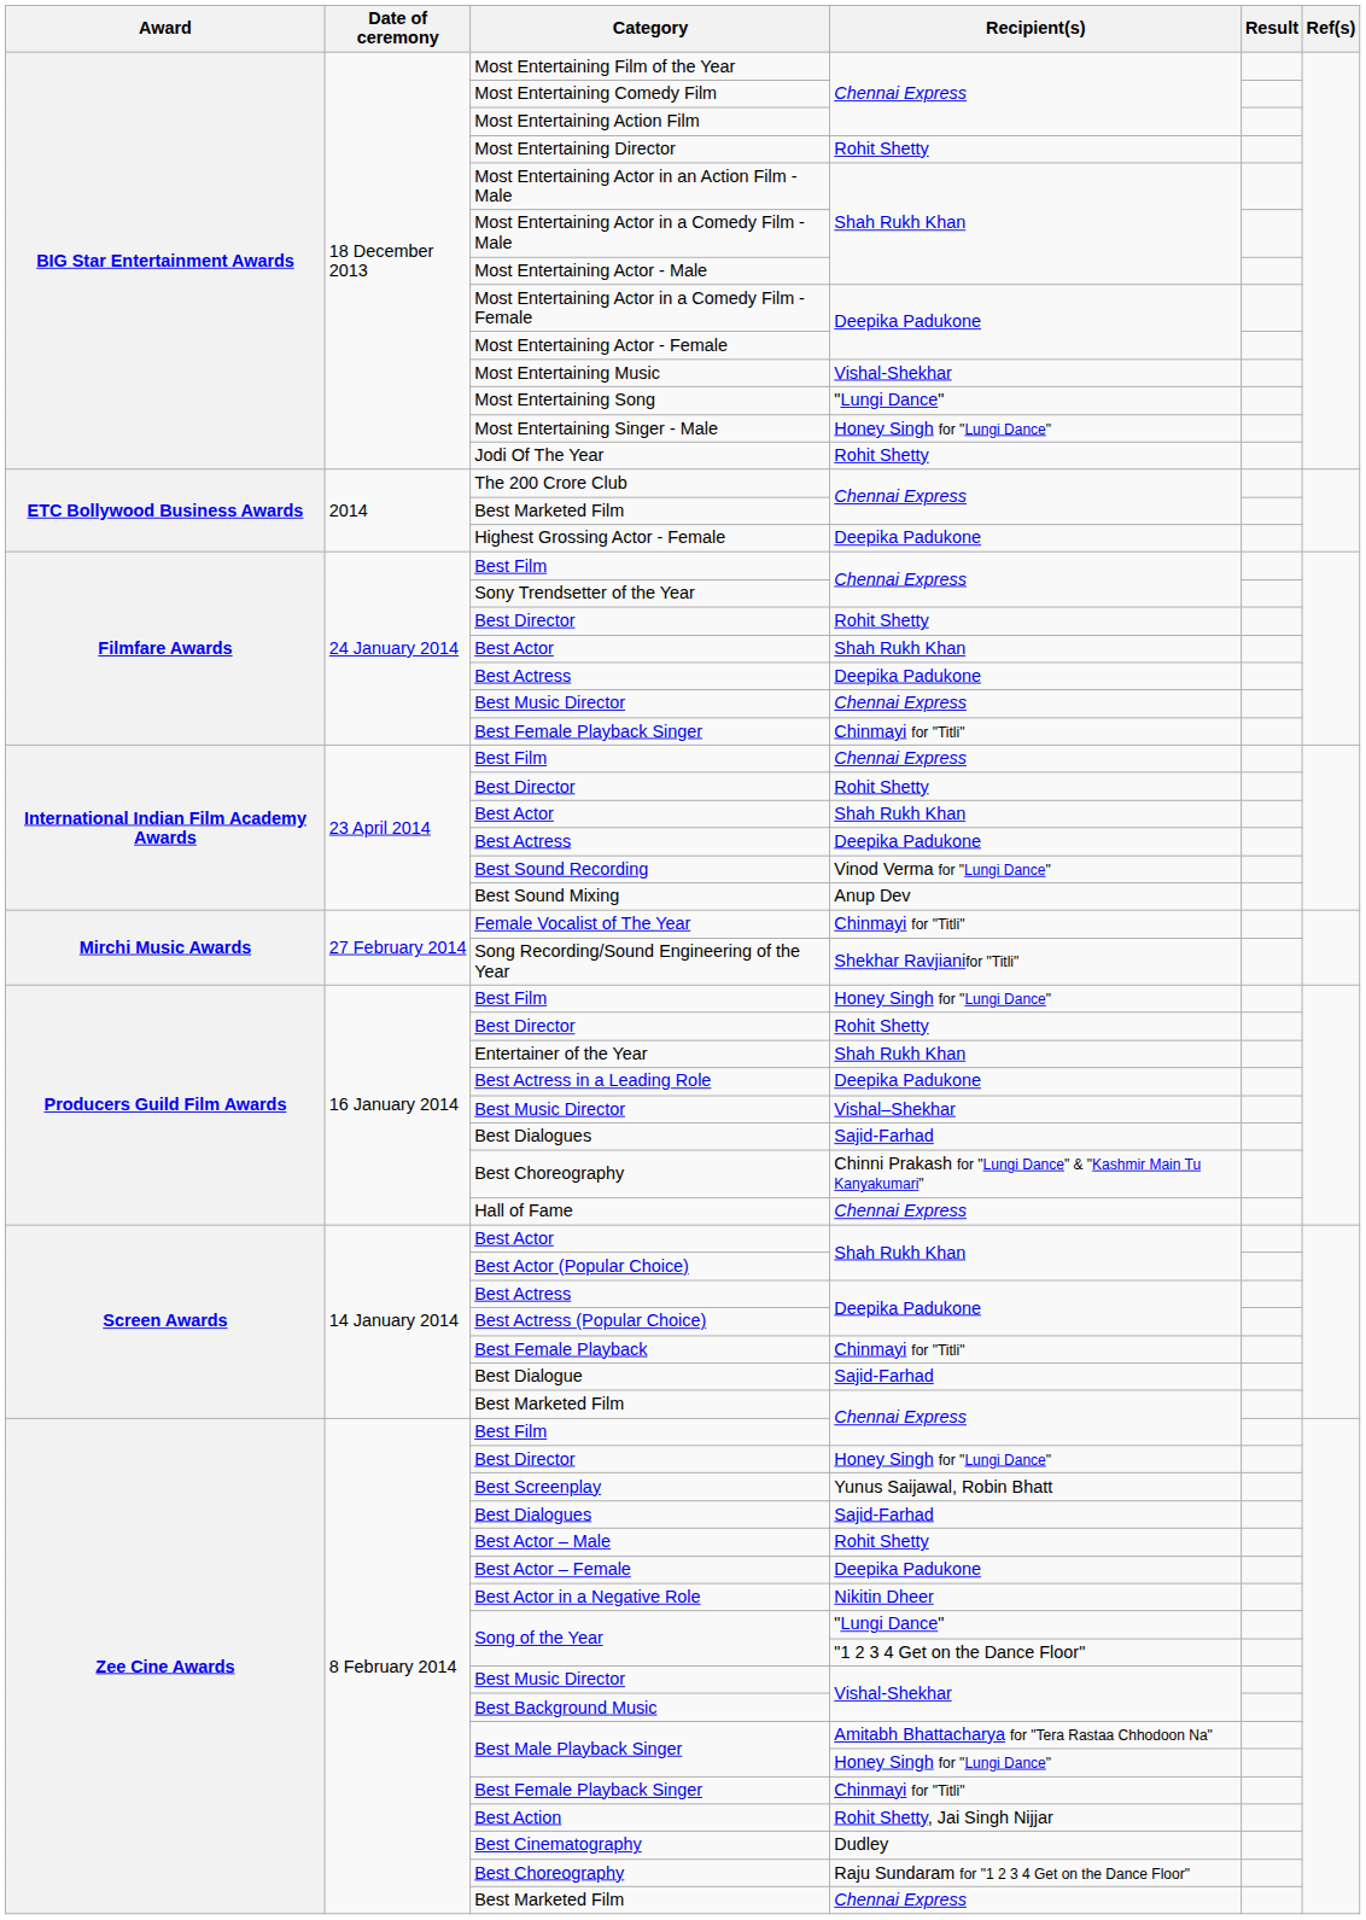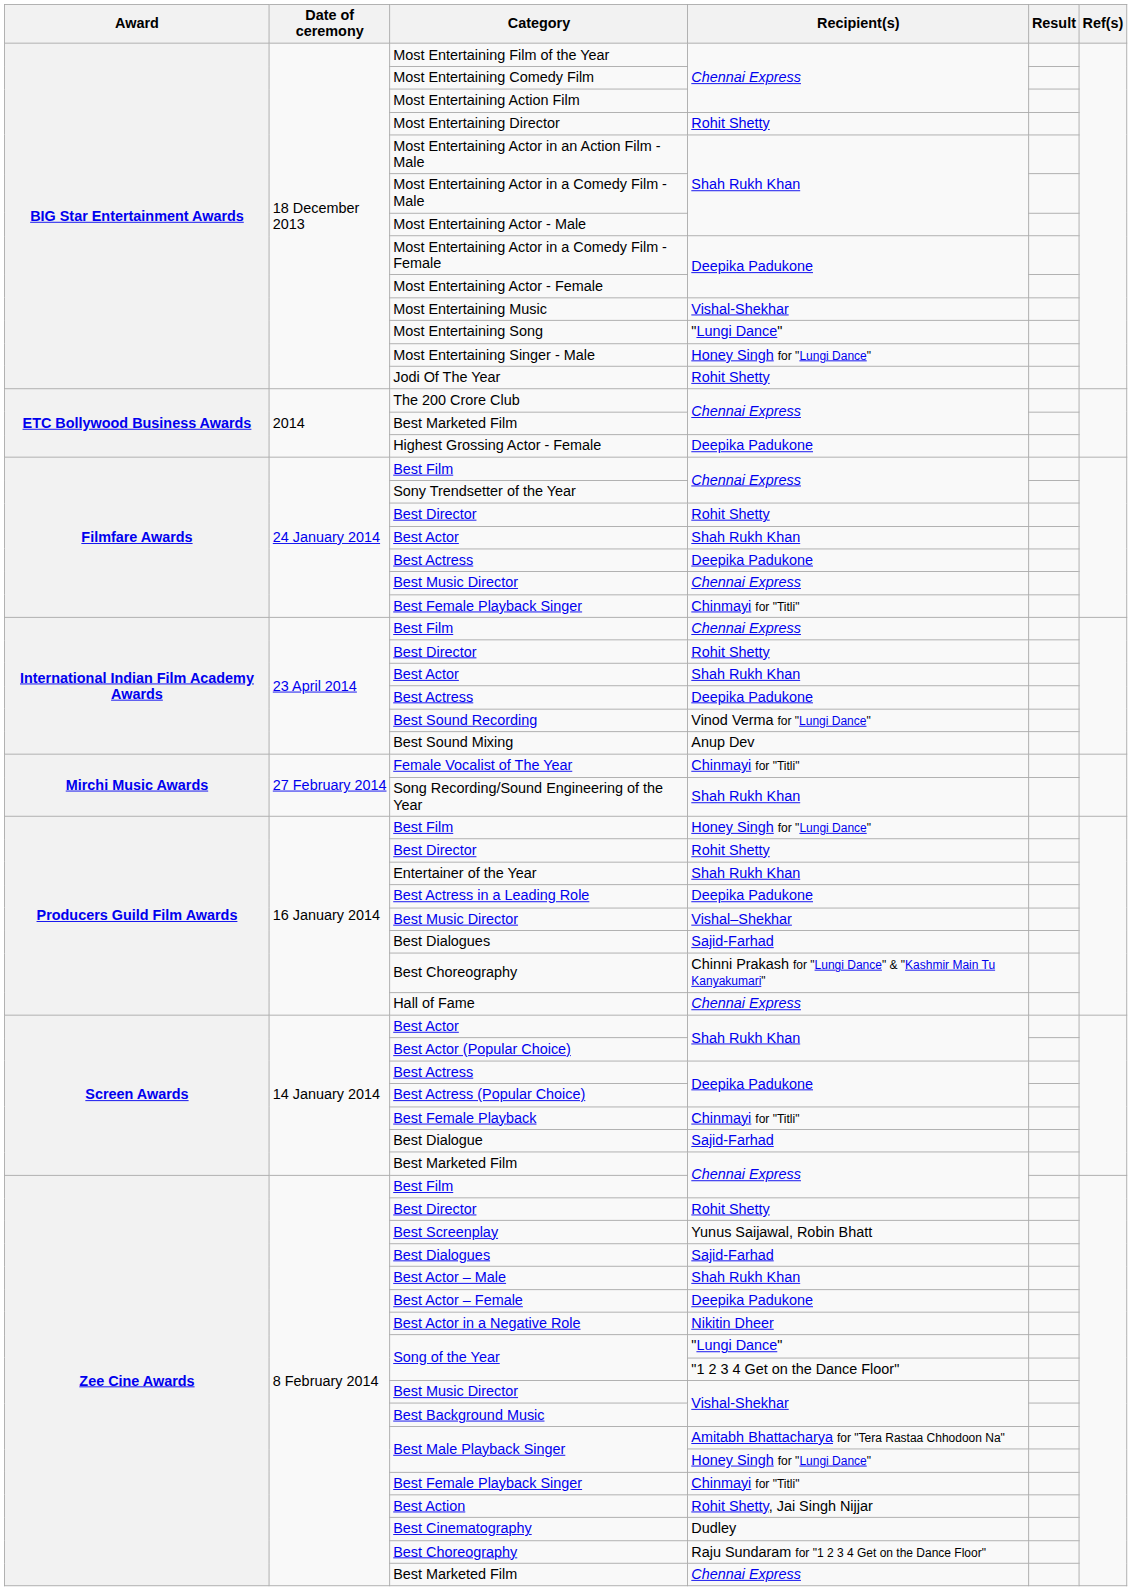Song Recording/Sound Engineering of the Year | Recipient(s): Shekhar Ravjianifor "Titli" -> Shah Rukh Khan
Zee Cine Awards / Best Director | Recipient(s): Honey Singh for "Lungi Dance" -> Rohit Shetty
Best Actor – Male | Recipient(s): Rohit Shetty -> Shah Rukh Khan
